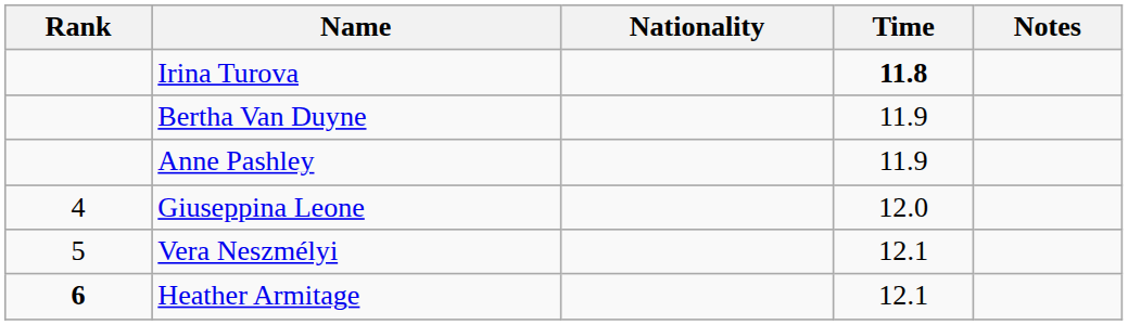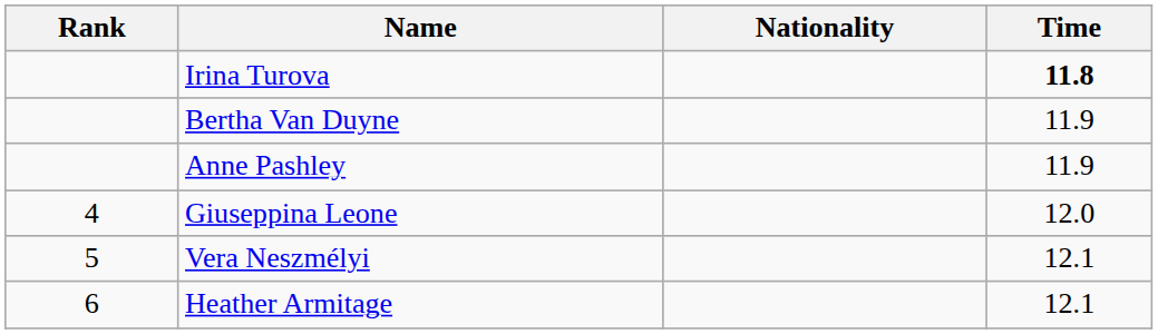- column: Notes
Heather Armitage | Rank: bold -> normal
